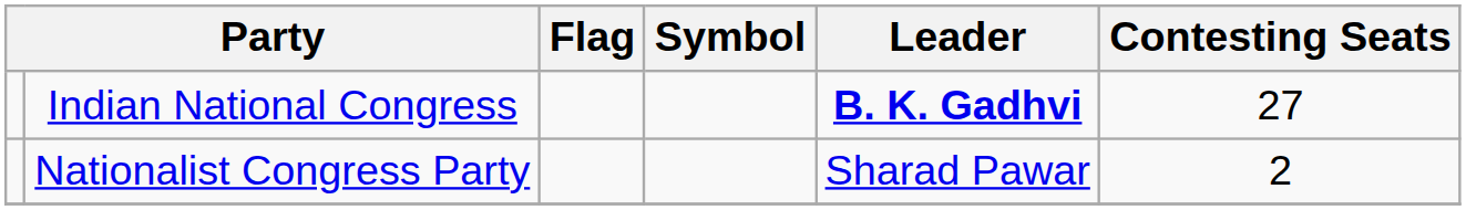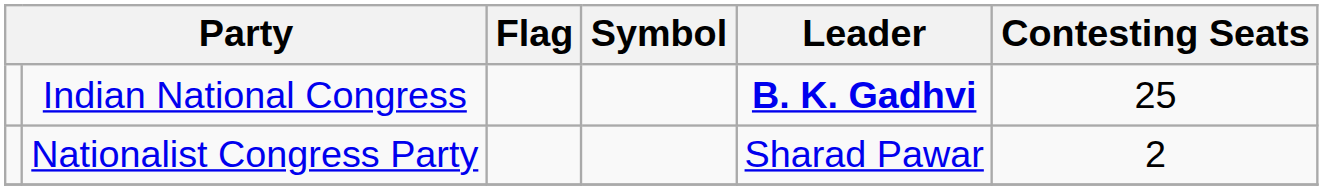Indian National Congress | Contesting Seats: 27 -> 25
